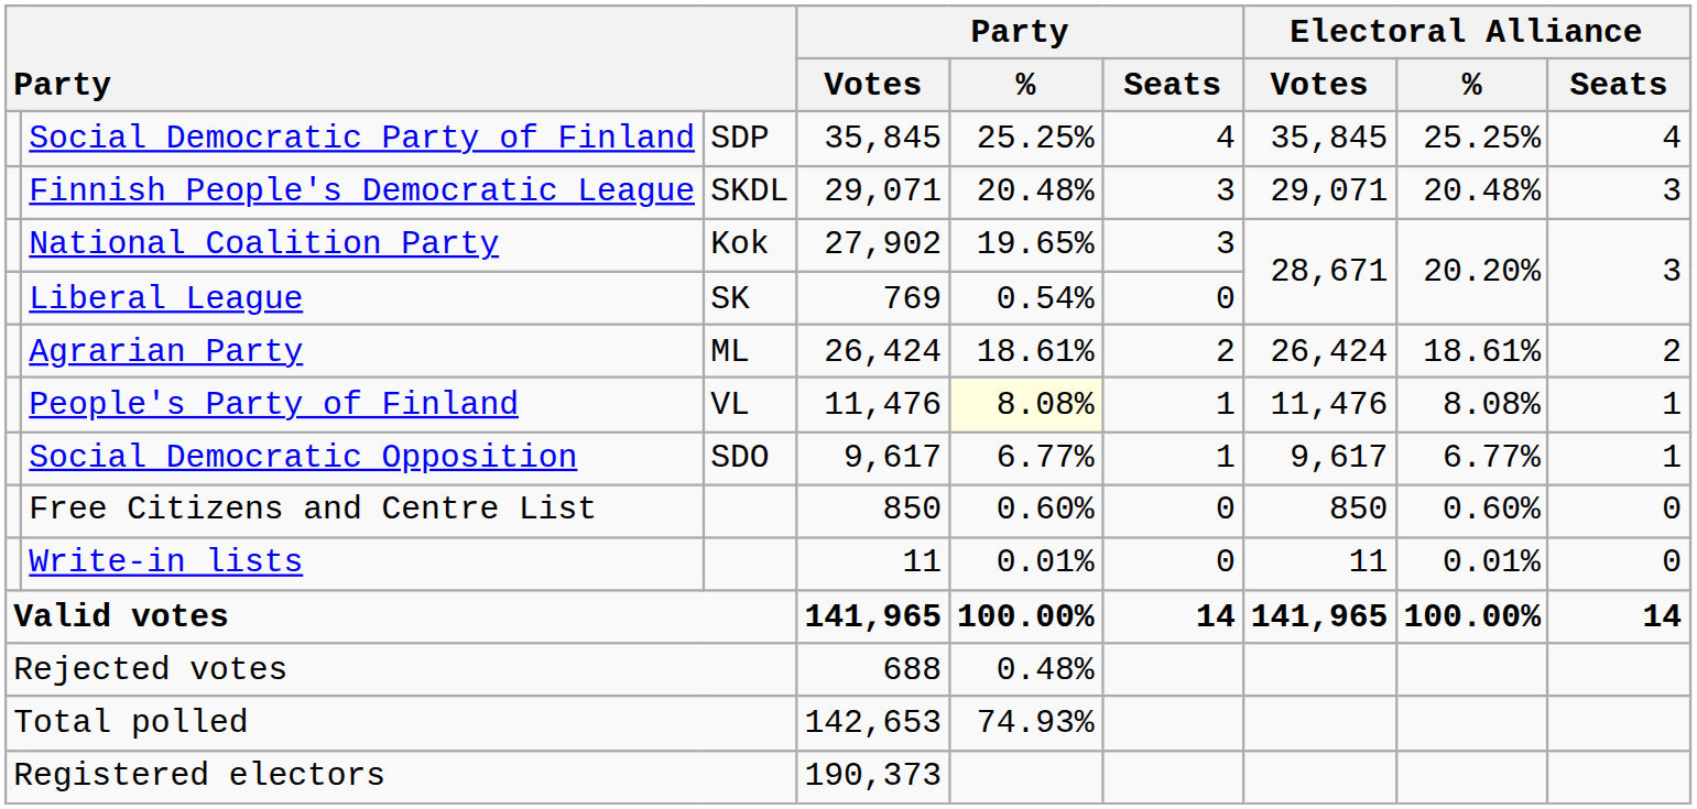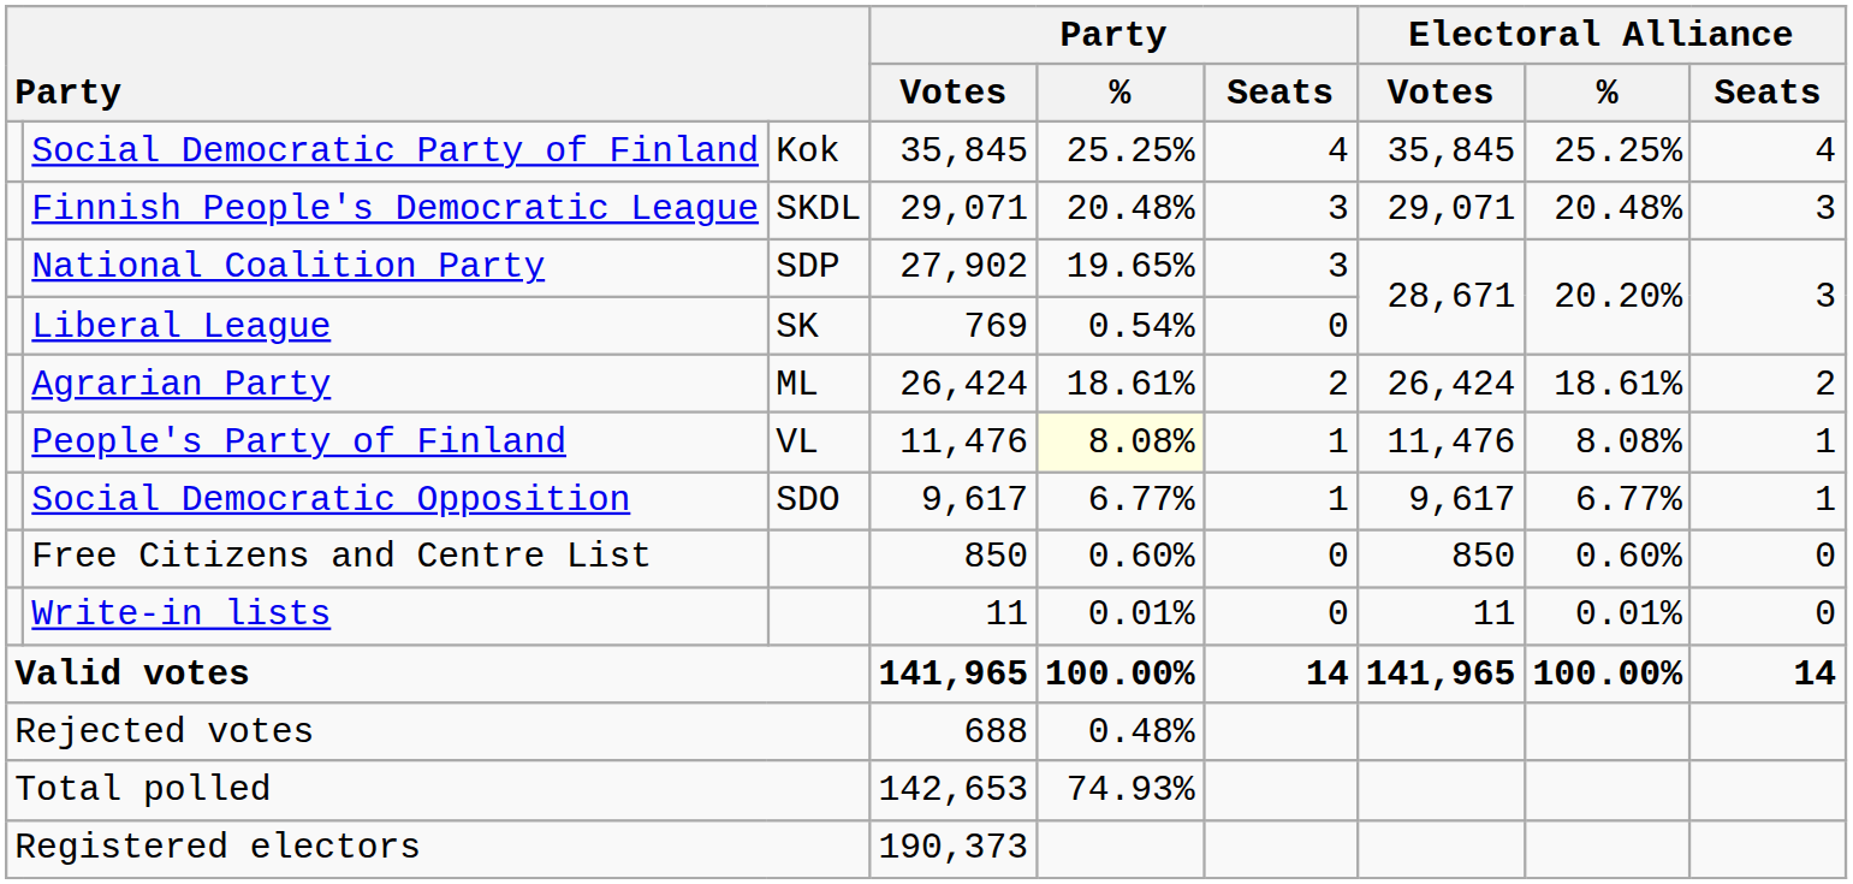Social Democratic Party of Finland | column 3: SDP -> Kok
National Coalition Party | column 3: Kok -> SDP
